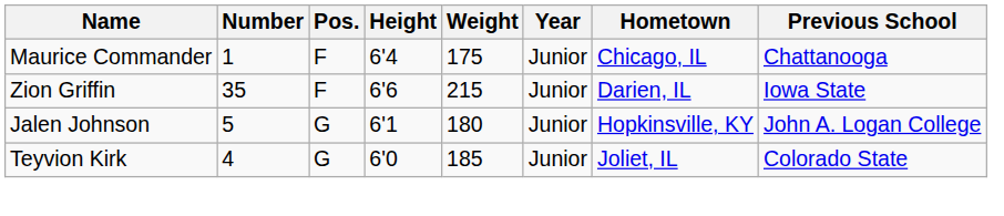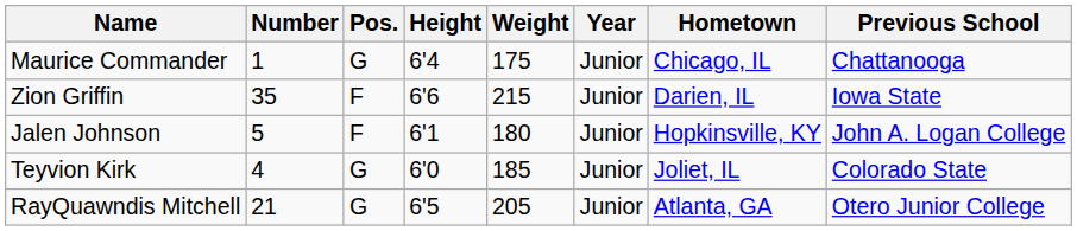Maurice Commander | Pos.: F -> G
Jalen Johnson | Pos.: G -> F
+ row: RayQuawndis Mitchell | 21 | G | 6'5 | 205 | Junior | Atlanta, GA | Otero Junior College
